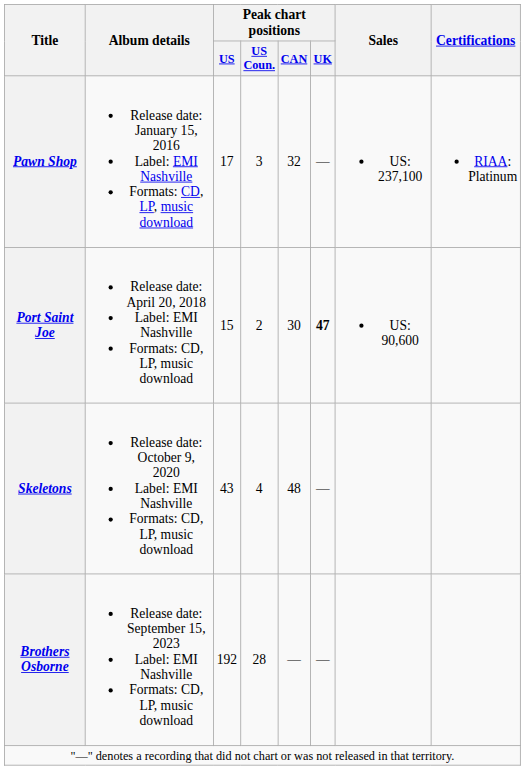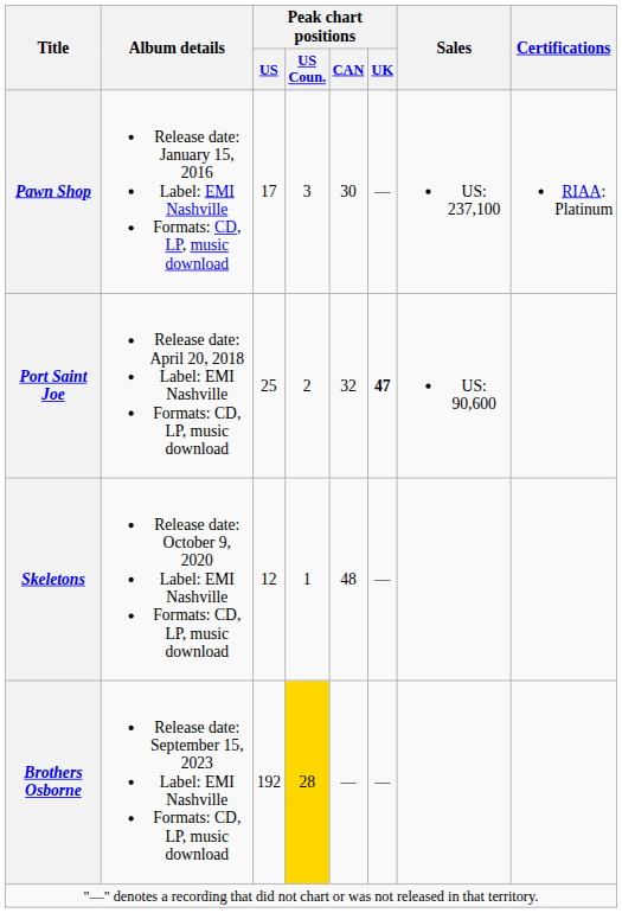Pawn Shop | Peak chart positions / CAN: 32 -> 30
Port Saint Joe | Peak chart positions / US: 15 -> 25
Port Saint Joe | Peak chart positions / CAN: 30 -> 32
Skeletons | Peak chart positions / US: 43 -> 12
Skeletons | Peak chart positions / US Coun.: 4 -> 1
Brothers Osborne | Peak chart positions / US Coun.: no background -> gold background
